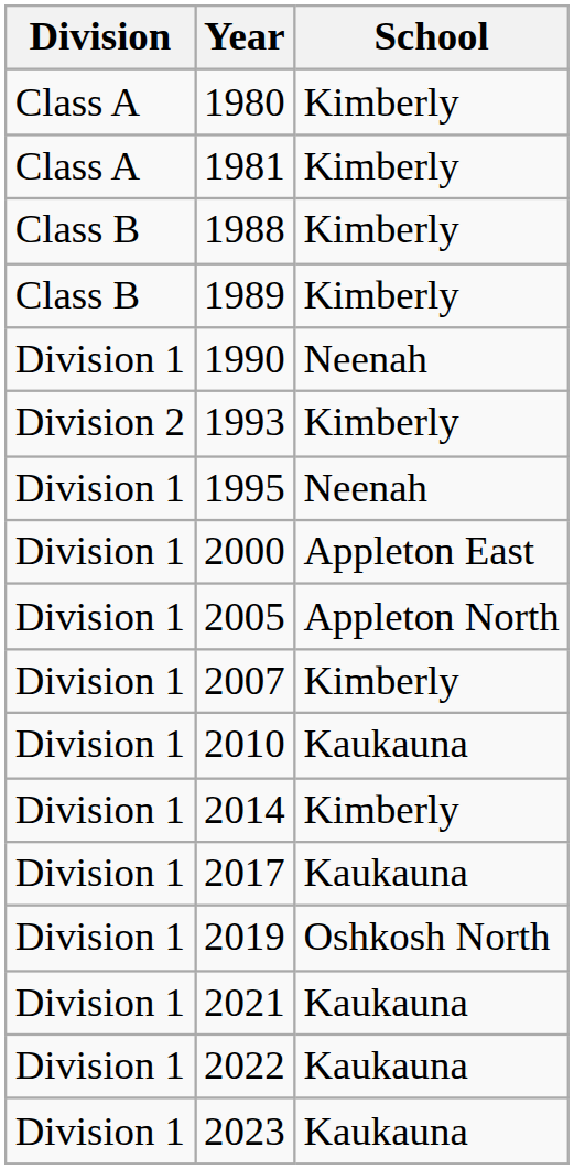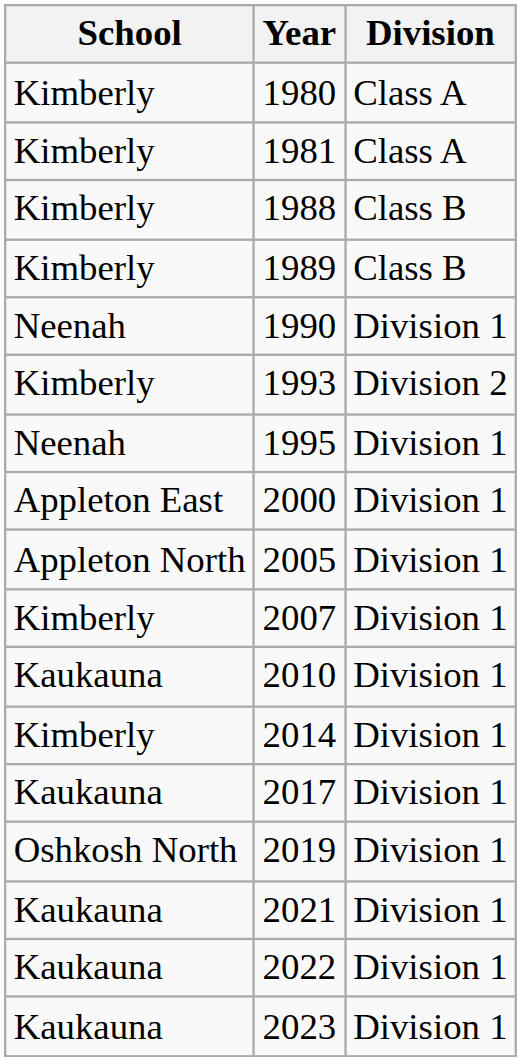columns swapped: School <-> Division
